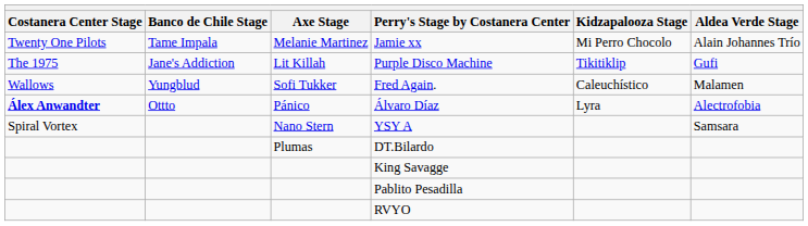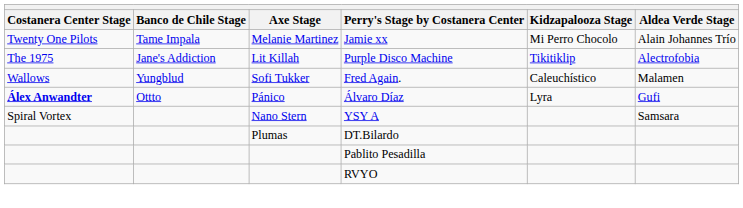Purple Disco Machine | Aldea Verde Stage: Gufi -> Alectrofobia
Álvaro Díaz | Aldea Verde Stage: Alectrofobia -> Gufi
- row: King Savagge
